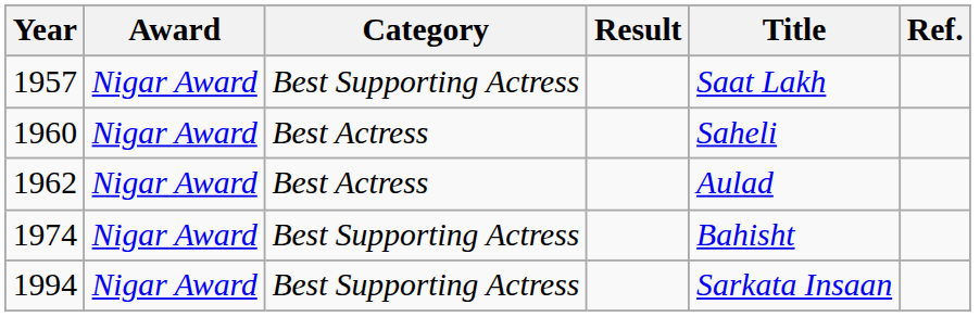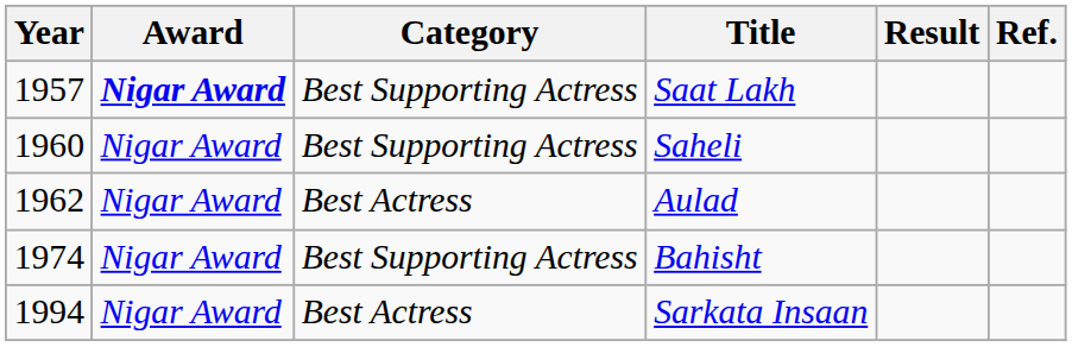columns swapped: Result <-> Title
1957 | Award: normal -> bold
1960 | Category: Best Actress -> Best Supporting Actress
1994 | Category: Best Supporting Actress -> Best Actress
